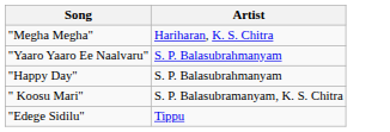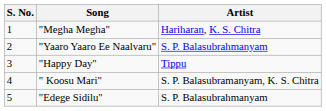+ column: S. No. | 1 | 2 | 3 | 4 | 5
"Happy Day" | Artist: S. P. Balasubrahmanyam -> Tippu
"Edege Sidilu" | Artist: Tippu -> S. P. Balasubrahmanyam
